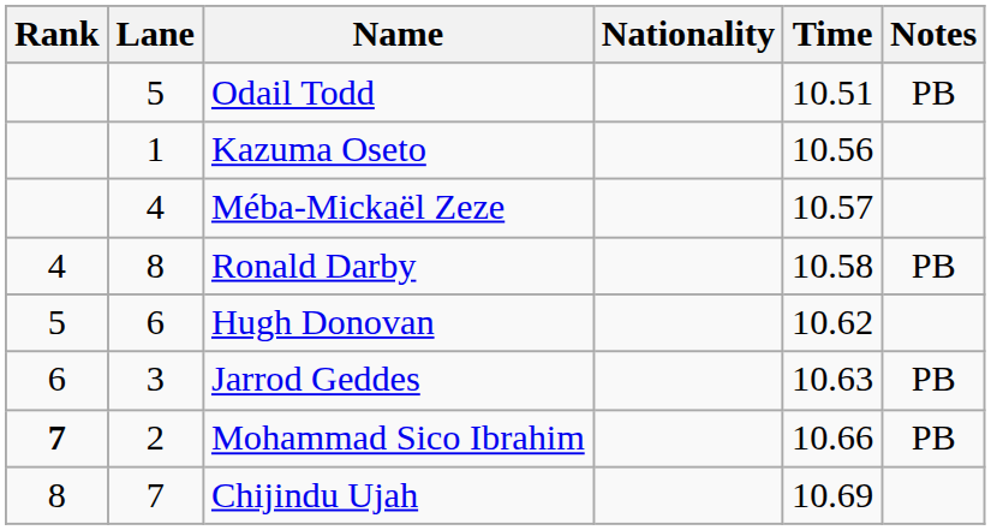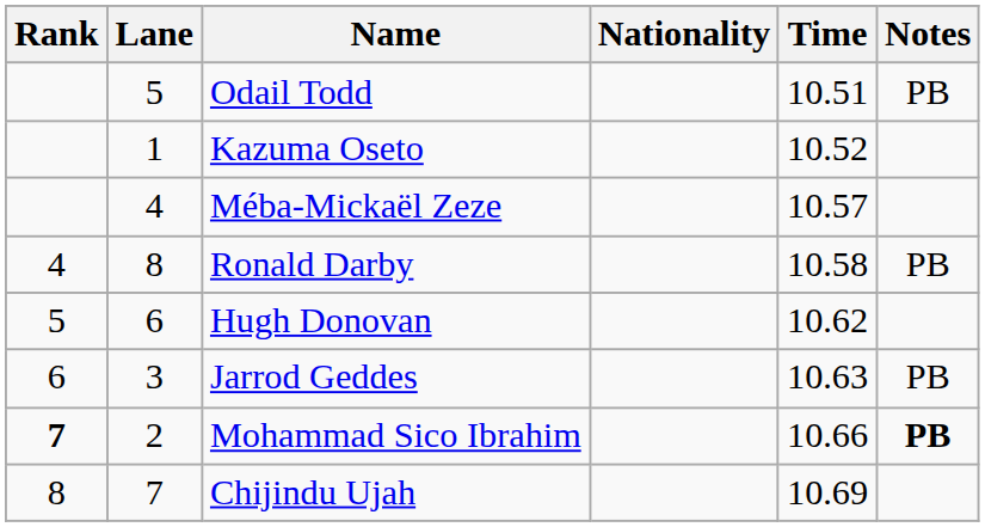Kazuma Oseto | Time: 10.56 -> 10.52
Mohammad Sico Ibrahim | Notes: normal -> bold
